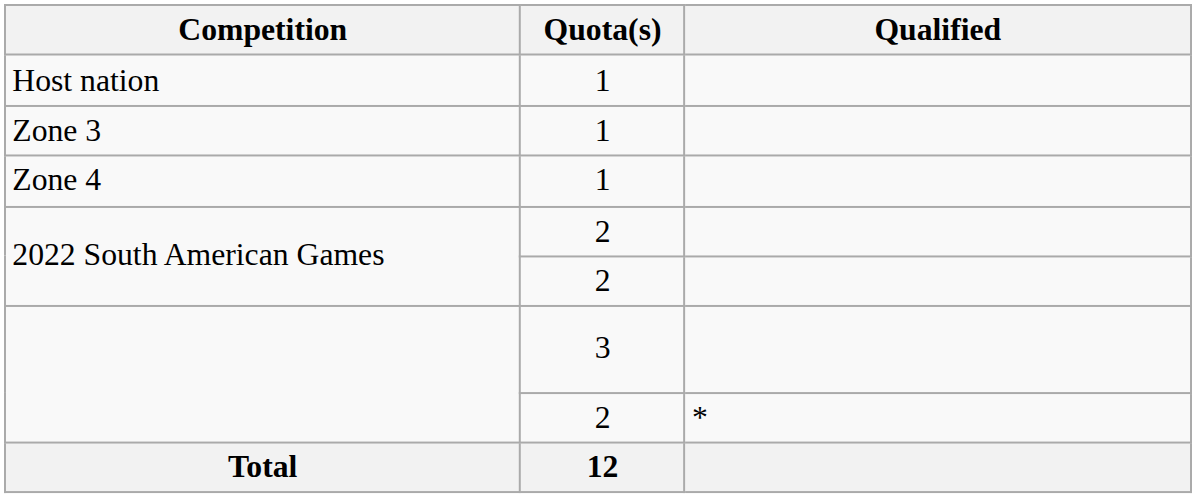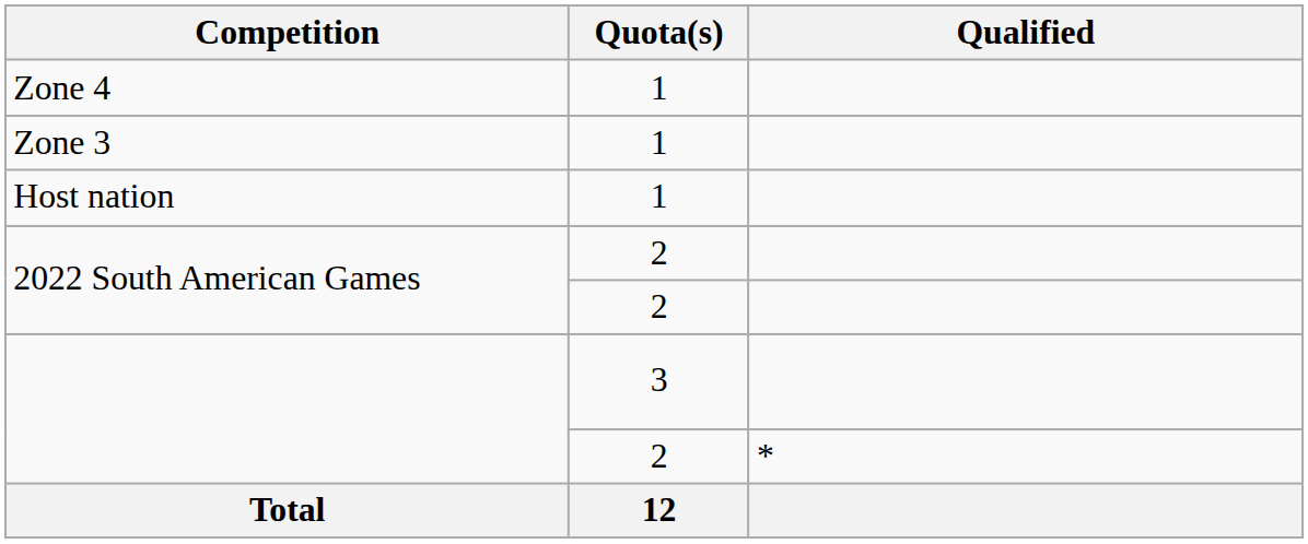rows swapped: Host nation <-> Zone 4
